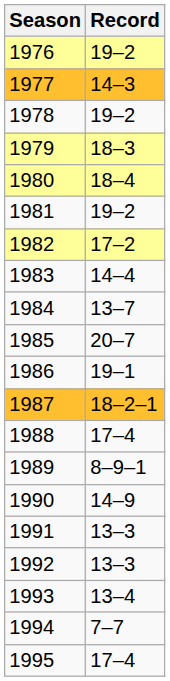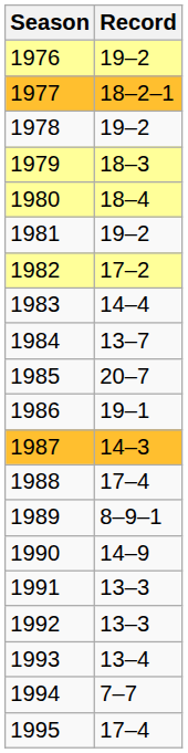1977 | Record: 14–3 -> 18–2–1
1987 | Record: 18–2–1 -> 14–3
